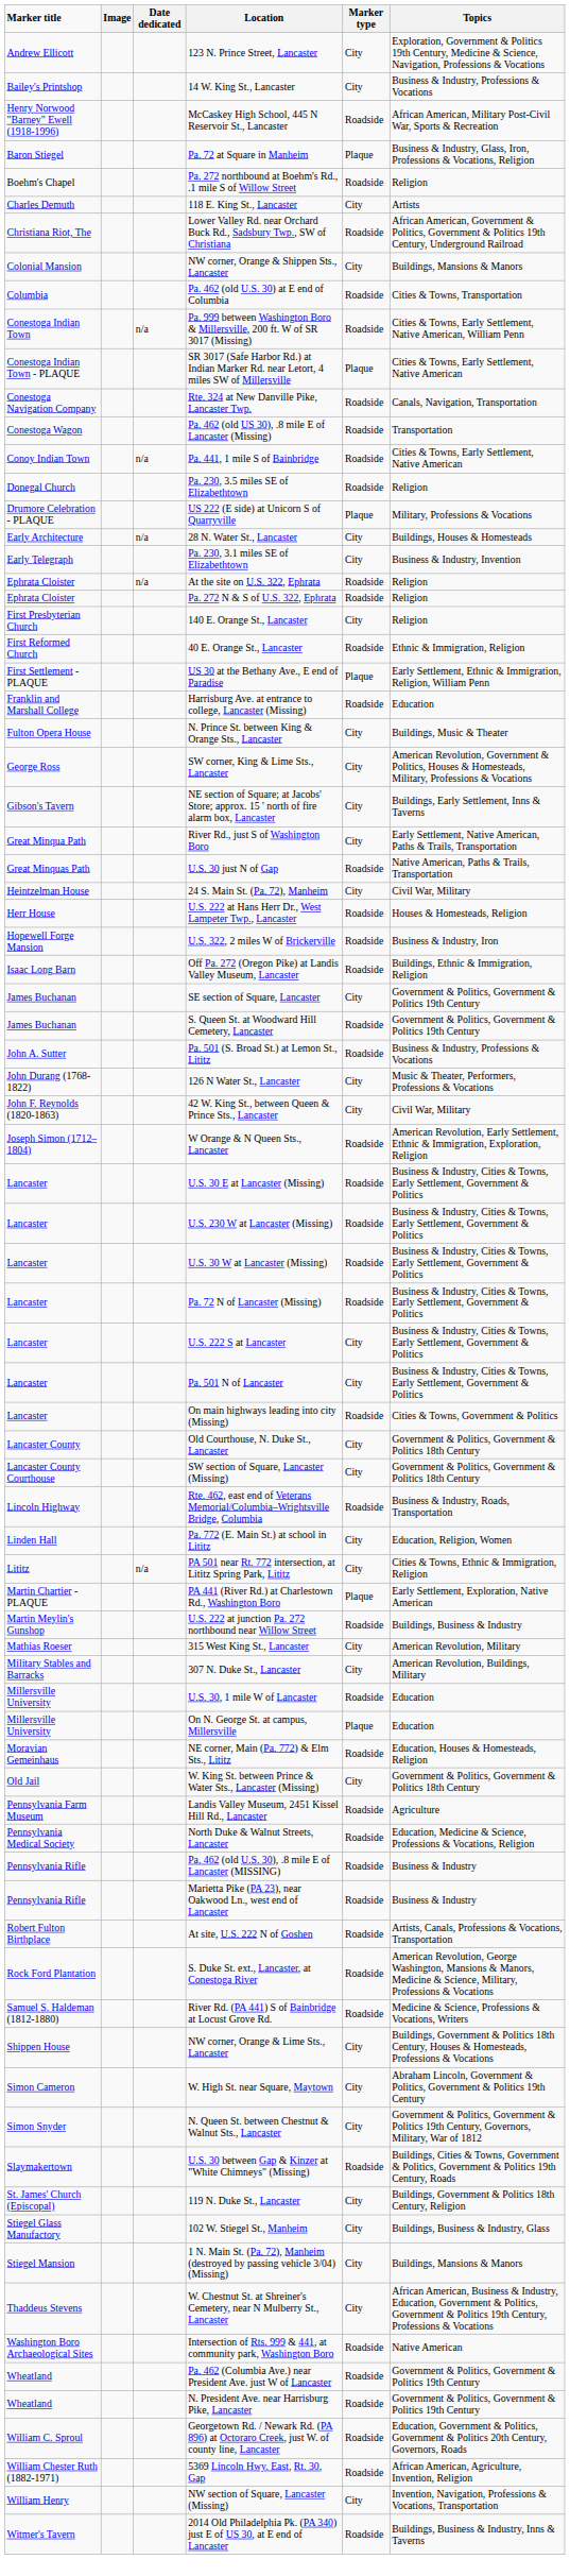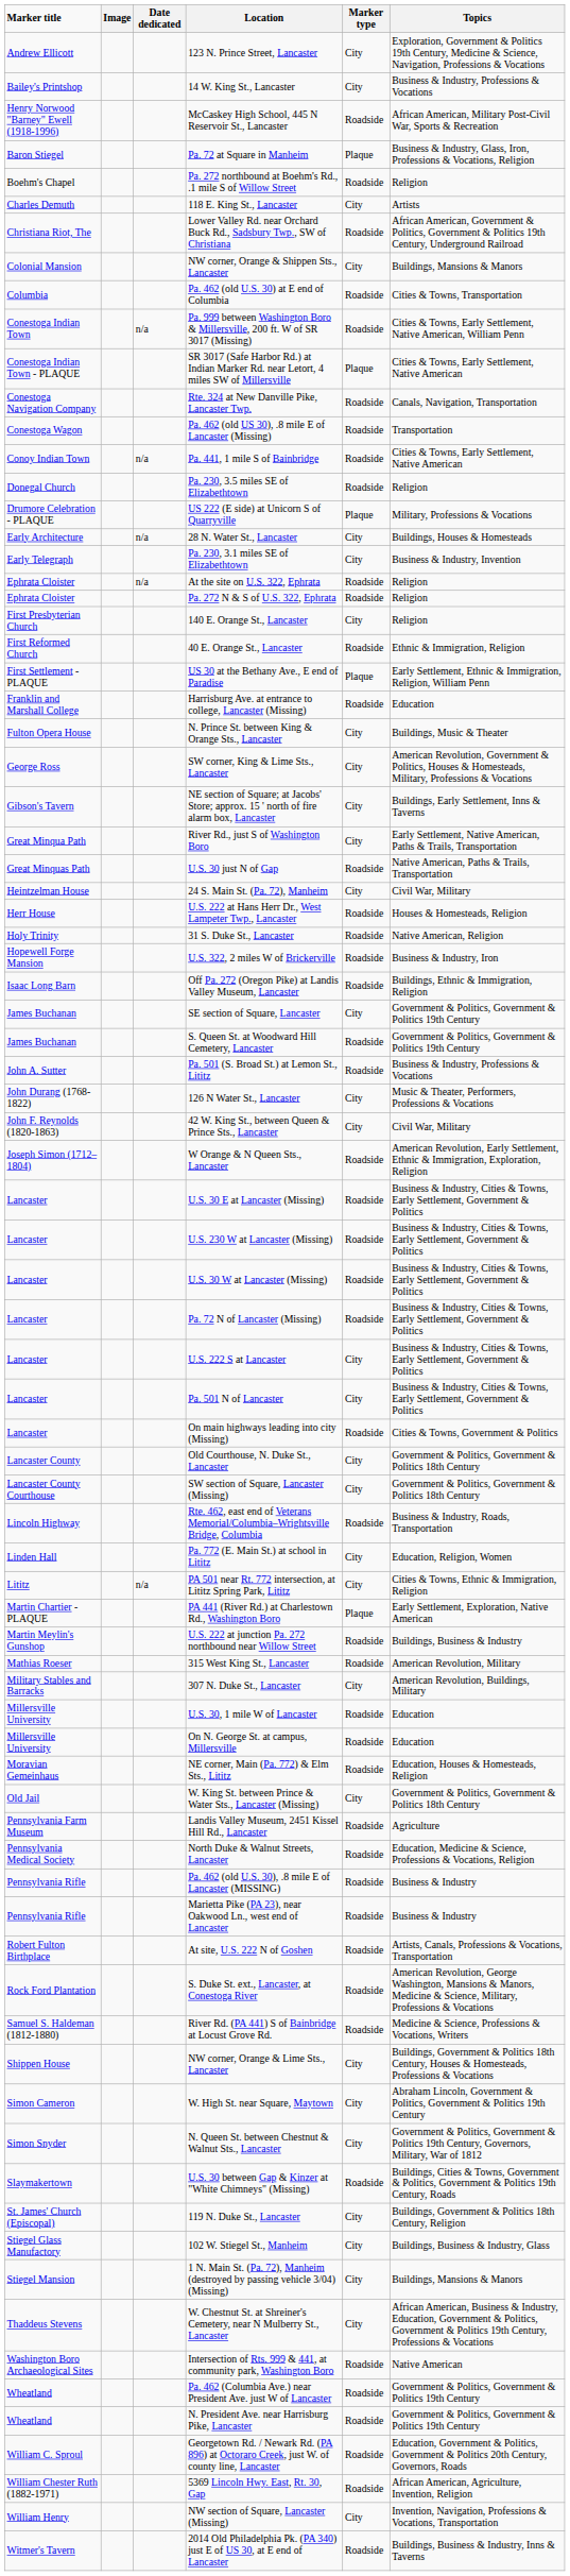+ row: Holy Trinity | 31 S. Duke St., Lancaster | Roadside | Native American, Religion
315 West King St., Lancaster | Marker type: City -> Roadside
On N. George St. at campus, Millersville | Marker type: Plaque -> Roadside
